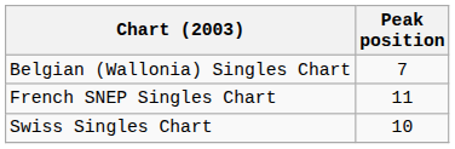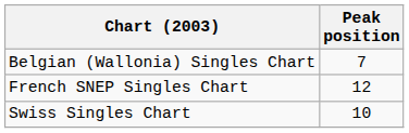French SNEP Singles Chart | Peak position: 11 -> 12
